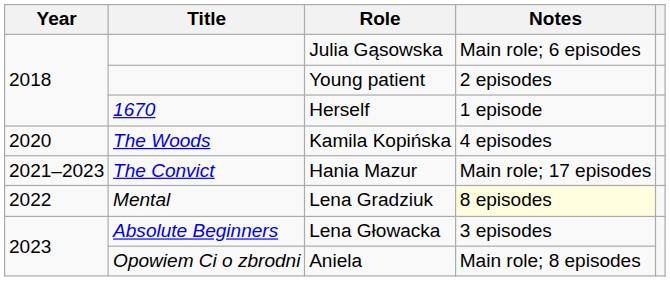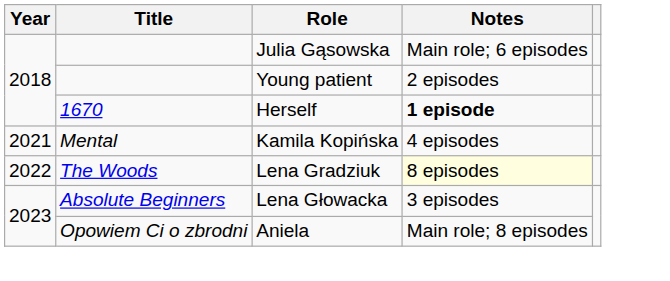Herself | Notes: normal -> bold
Kamila Kopińska | Year: 2020 -> 2021
Kamila Kopińska | Title: The Woods -> Mental
- row: 2021–2023 | The Convict | Hania Mazur | Main role; 17 episodes
Lena Gradziuk | Title: Mental -> The Woods
